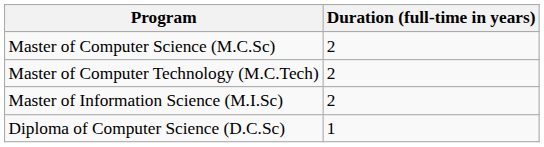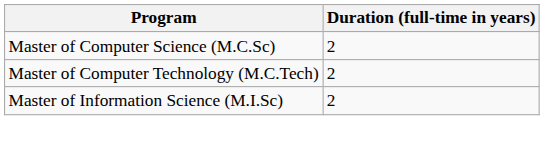- row: Diploma of Computer Science (D.C.Sc) | 1
